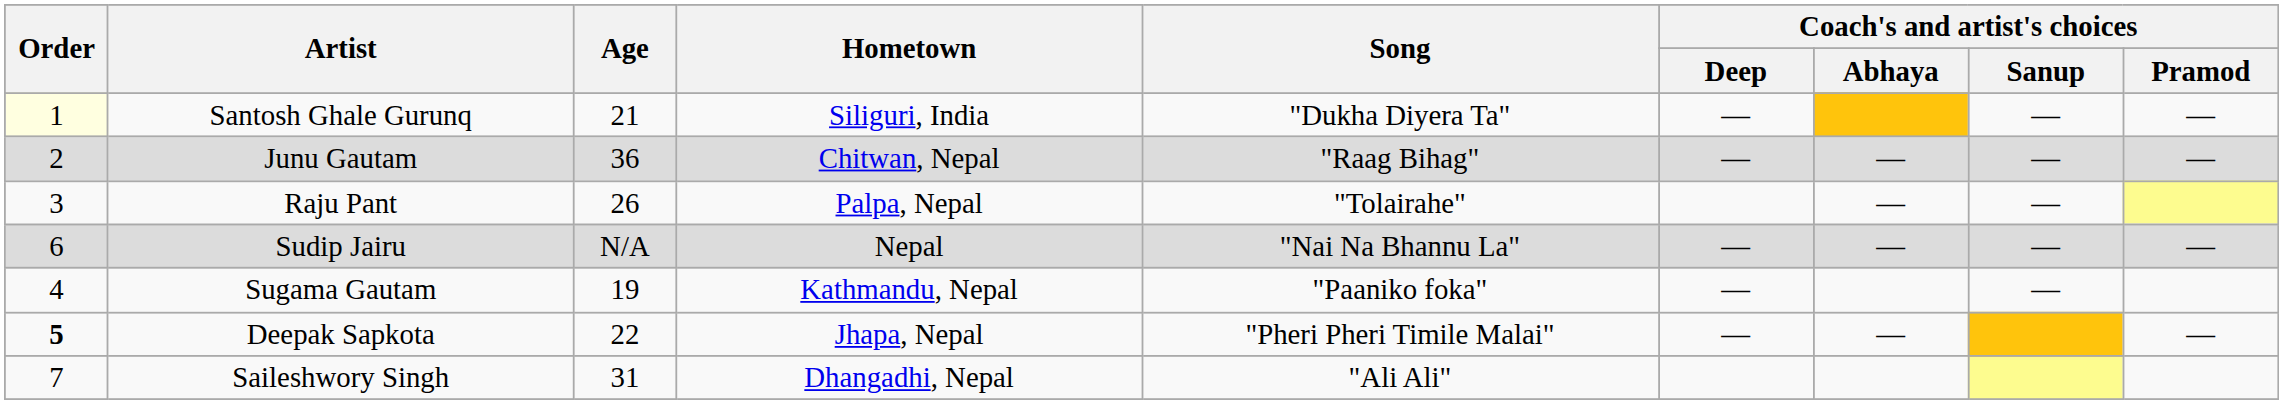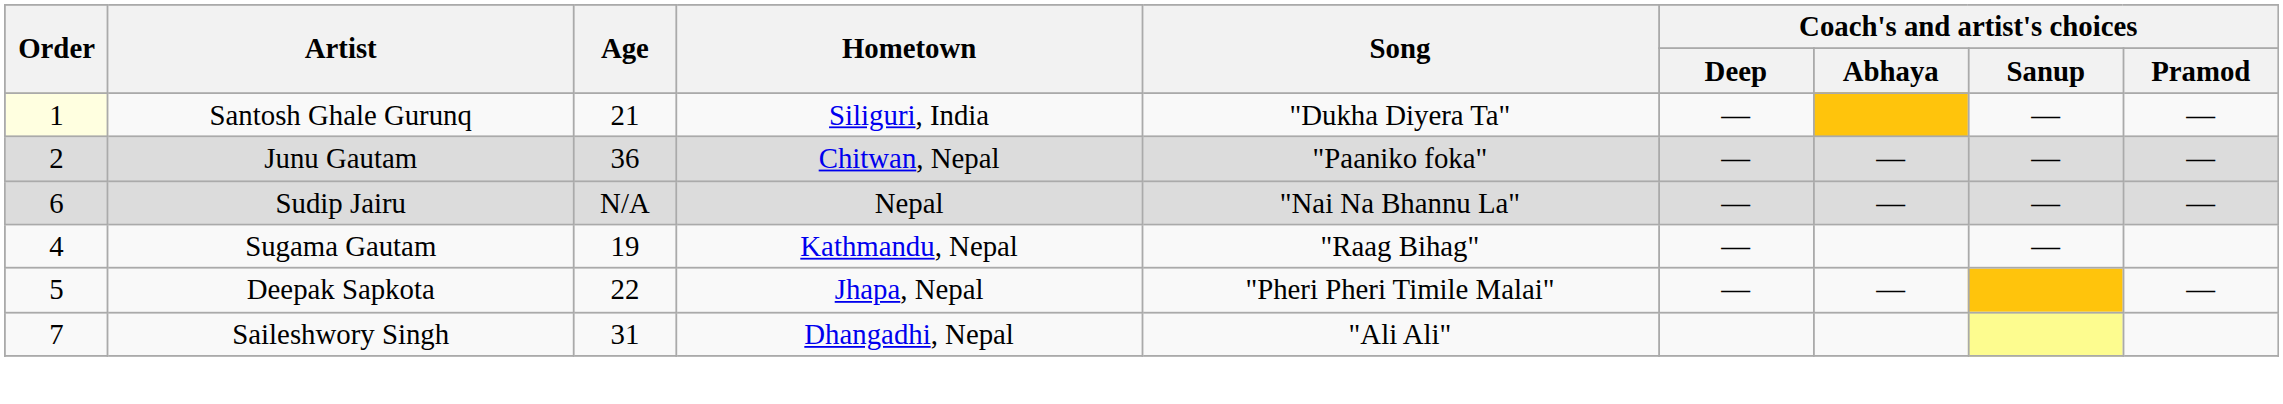Junu Gautam | Song: "Raag Bihag" -> "Paaniko foka"
- row: 3 | Raju Pant | 26 | Palpa, Nepal | "Tolairahe" | — | —
Sugama Gautam | Song: "Paaniko foka" -> "Raag Bihag"
Deepak Sapkota | Order: bold -> normal
